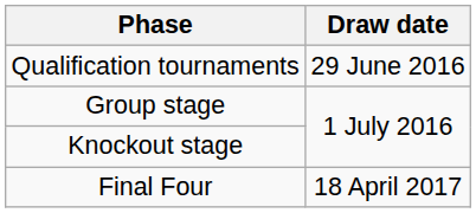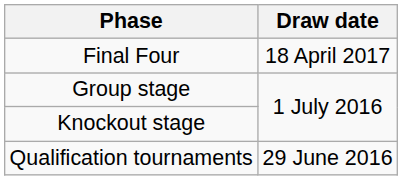rows swapped: Qualification tournaments <-> Final Four
